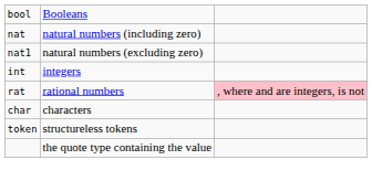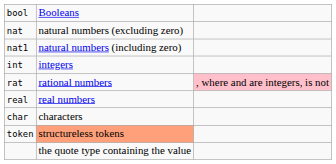nat | column 2: natural numbers (including zero) -> natural numbers (excluding zero)
nat1 | column 2: natural numbers (excluding zero) -> natural numbers (including zero)
+ row: real | real numbers
token | column 2: no background -> lightsalmon background
